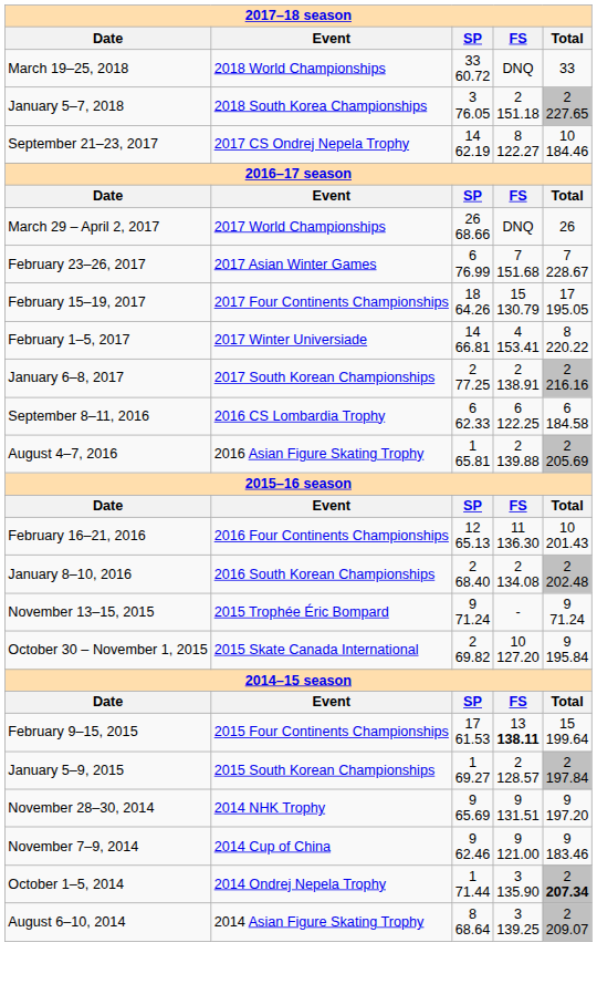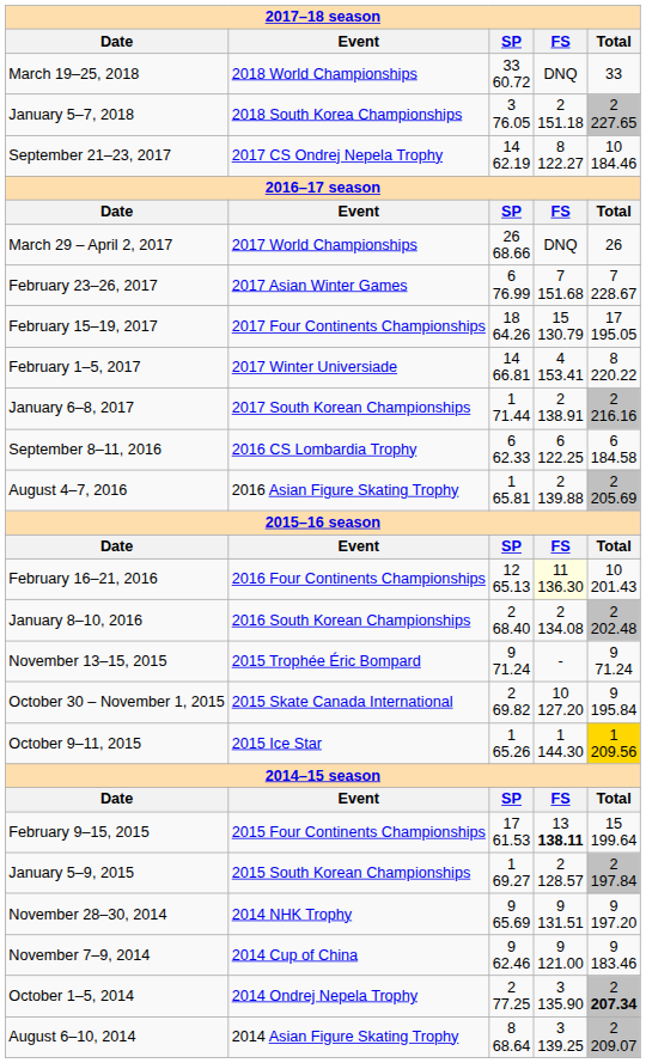January 6–8, 2017 | SP: 2 77.25 -> 1 71.44
February 16–21, 2016 | FS: no background -> lightyellow background
+ row: October 9–11, 2015 | 2015 Ice Star | 1 65.26 | 1 144.30 | 1 209.56
October 1–5, 2014 | SP: 1 71.44 -> 2 77.25
